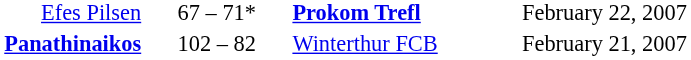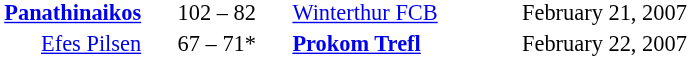rows swapped: Panathinaikos <-> Efes Pilsen
